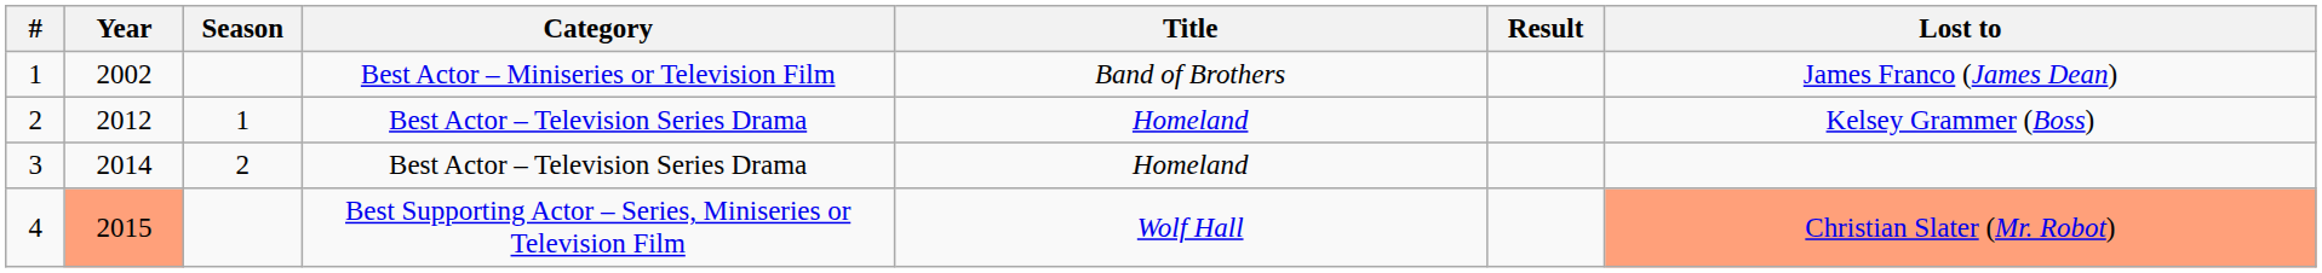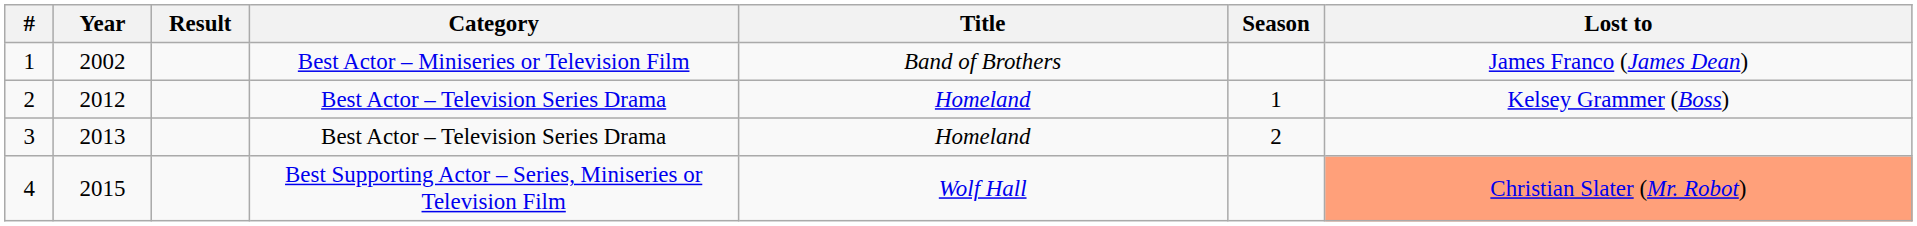columns swapped: Season <-> Result
3 | Year: 2014 -> 2013
4 | Year: lightsalmon background -> no background
